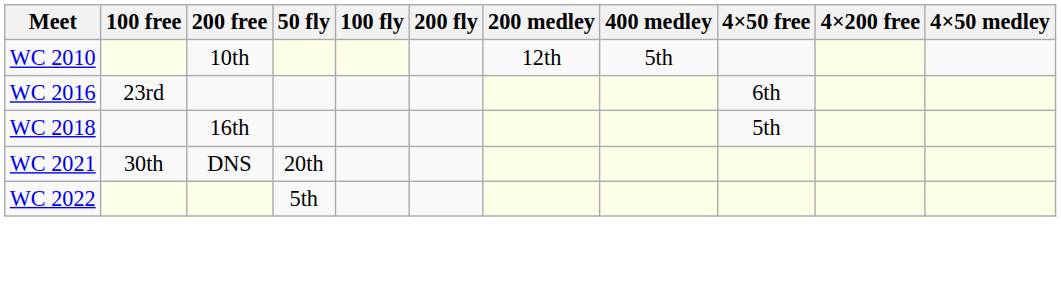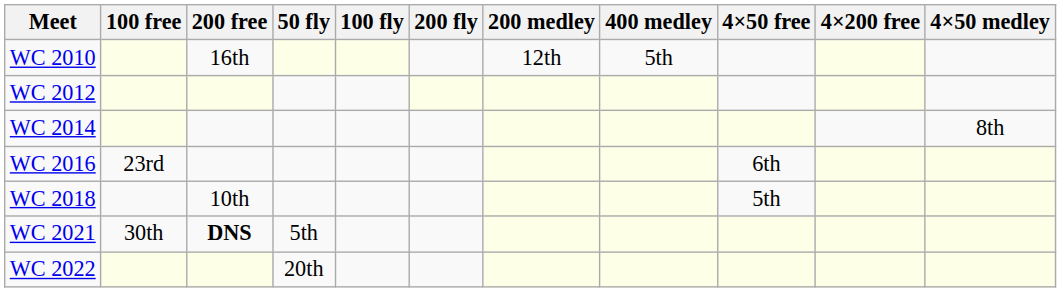WC 2010 | 200 free: 10th -> 16th
+ row: WC 2012
+ row: WC 2014 | 8th
WC 2018 | 200 free: 16th -> 10th
WC 2021 | 200 free: normal -> bold
WC 2021 | 50 fly: 20th -> 5th
WC 2022 | 50 fly: 5th -> 20th
